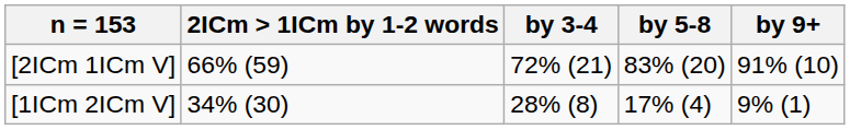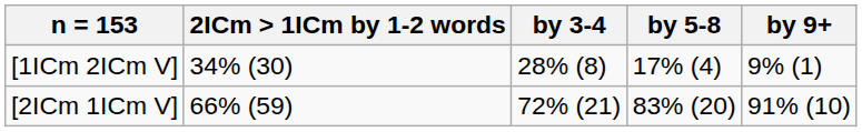rows swapped: [2ICm 1ICm V] <-> [1ICm 2ICm V]
